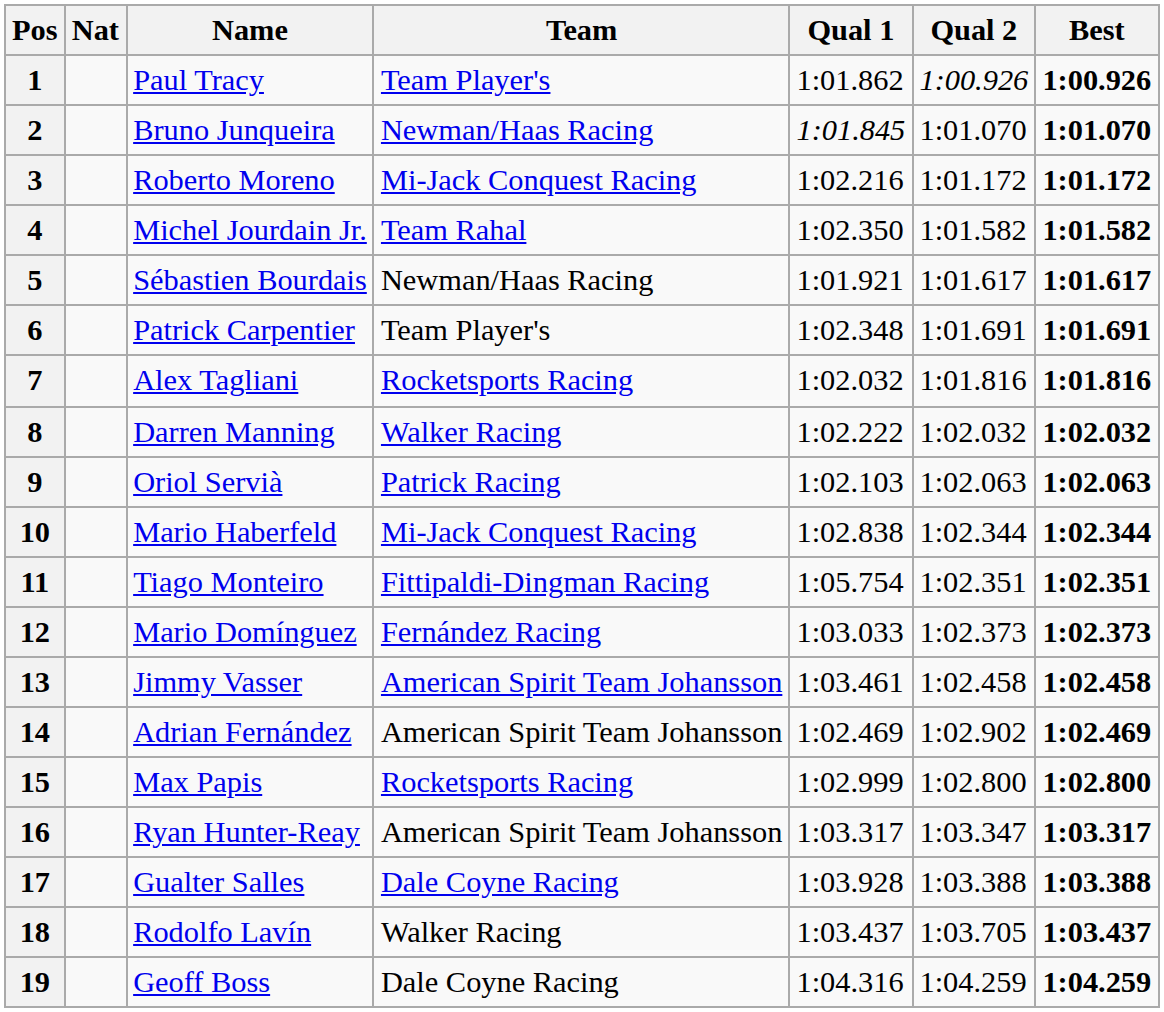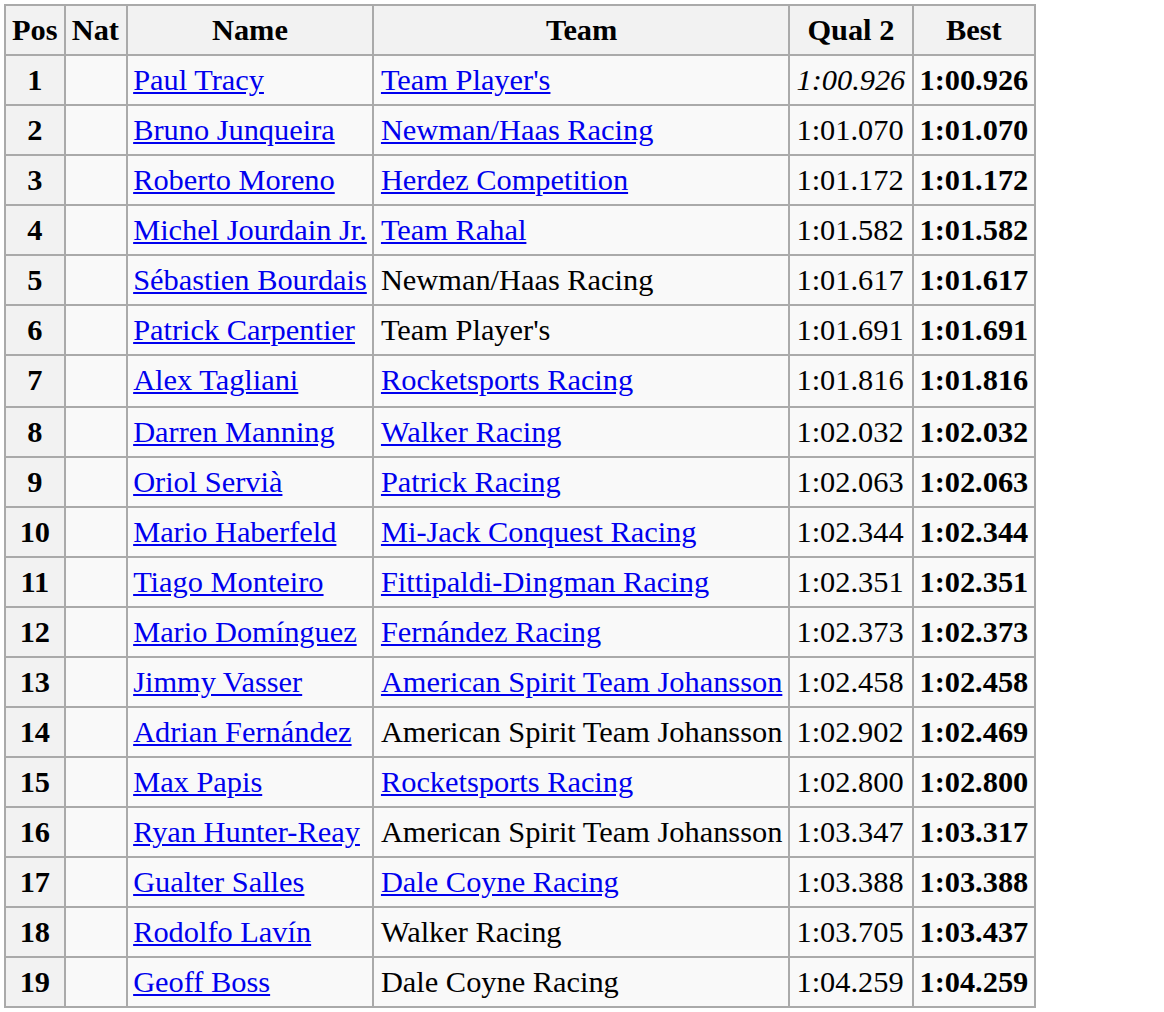- column: Qual 1 | 1:01.862 | 1:01.845 | 1:02.216 | 1:02.350 | 1:01.921 | 1:02.348 | 1:02.032 | 1:02.222 | 1:02.103 | 1:02.838 | 1:05.754 | 1:03.033 | 1:03.461 | 1:02.469 | 1:02.999 | 1:03.317 | 1:03.928 | 1:03.437 | 1:04.316
3 | Team: Mi-Jack Conquest Racing -> Herdez Competition
